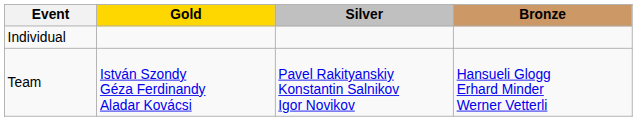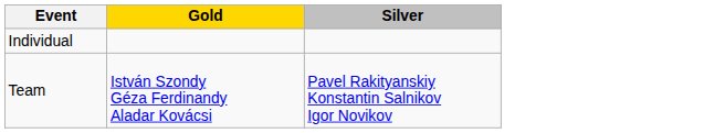- column: Bronze | Hansueli Glogg Erhard Minder Werner Vetterli
